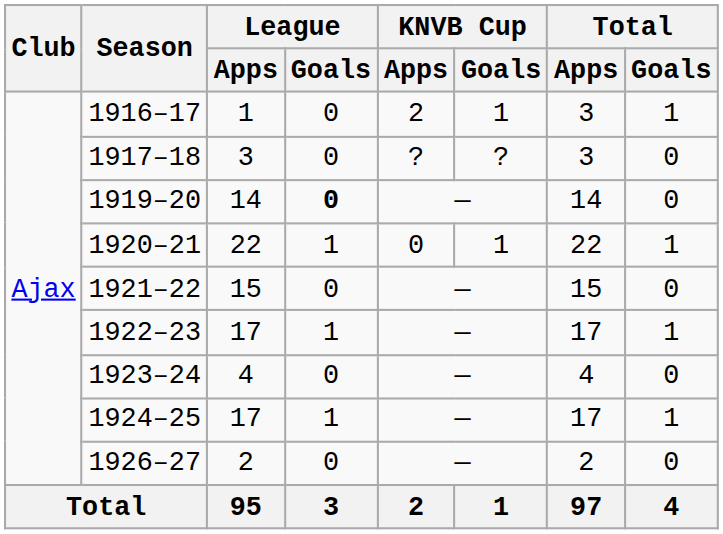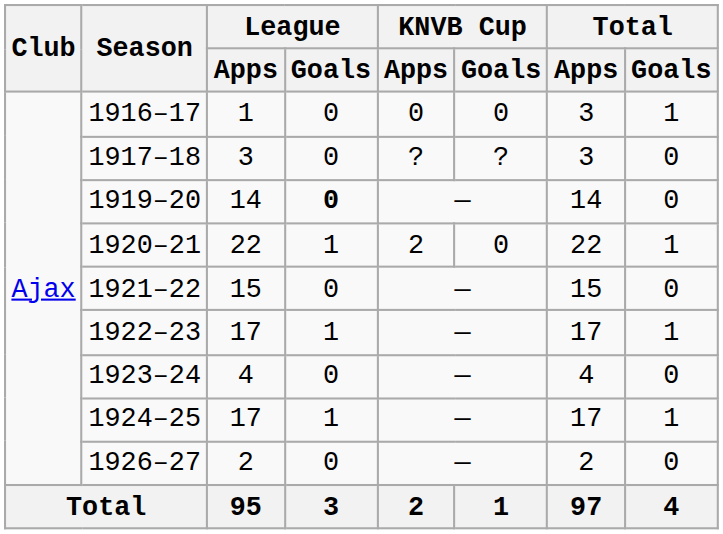1916–17 | KNVB Cup / Apps: 2 -> 0
1916–17 | KNVB Cup / Goals: 1 -> 0
1920–21 | KNVB Cup / Apps: 0 -> 2
1920–21 | KNVB Cup / Goals: 1 -> 0
